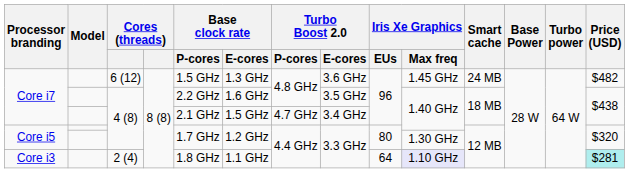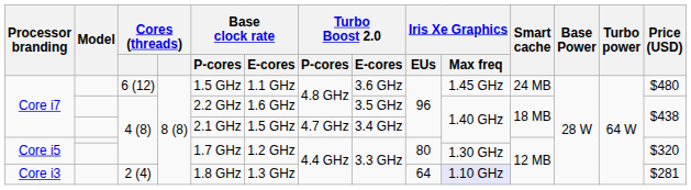Core i7 / 6 (12) | Base clock rate / E-cores: 1.3 GHz -> 1.1 GHz
Core i7 / 6 (12) | Price (USD): $482 -> $480
Core i3 | Base clock rate / E-cores: 1.1 GHz -> 1.3 GHz
Core i3 | Price (USD): paleturquoise background -> no background
